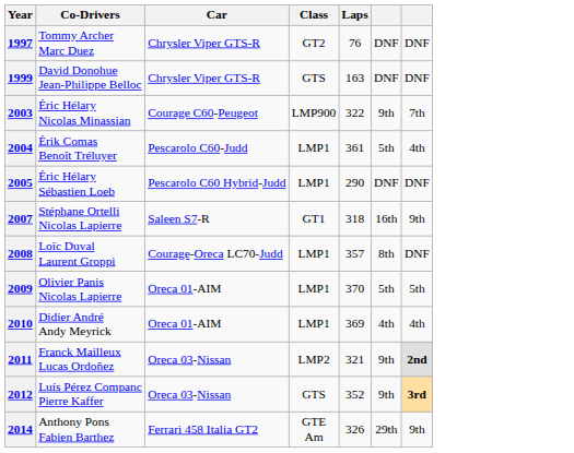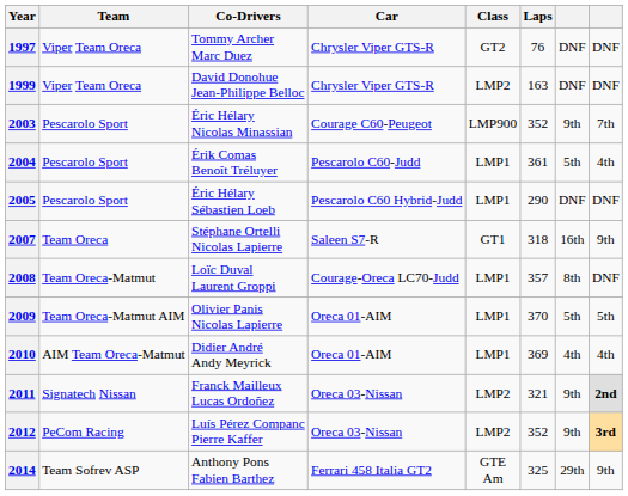+ column: Team | Viper Team Oreca | Viper Team Oreca | Pescarolo Sport | Pescarolo Sport | Pescarolo Sport | Team Oreca | Team Oreca-Matmut | Team Oreca-Matmut AIM | AIM Team Oreca-Matmut | Signatech Nissan | PeCom Racing | Team Sofrev ASP
1999 | Class: GTS -> LMP2
2003 | Laps: 322 -> 352
2012 | Class: GTS -> LMP2
2014 | Laps: 326 -> 325
